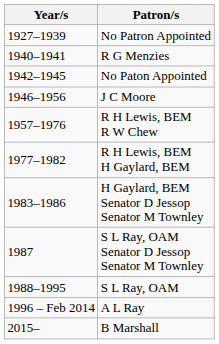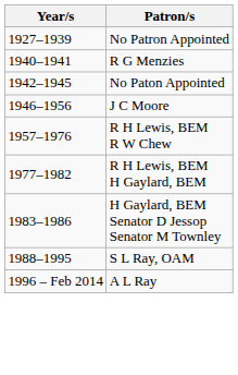- row: 1987 | S L Ray, OAM Senator D Jessop Senator M Townley
- row: 2015– | B Marshall
